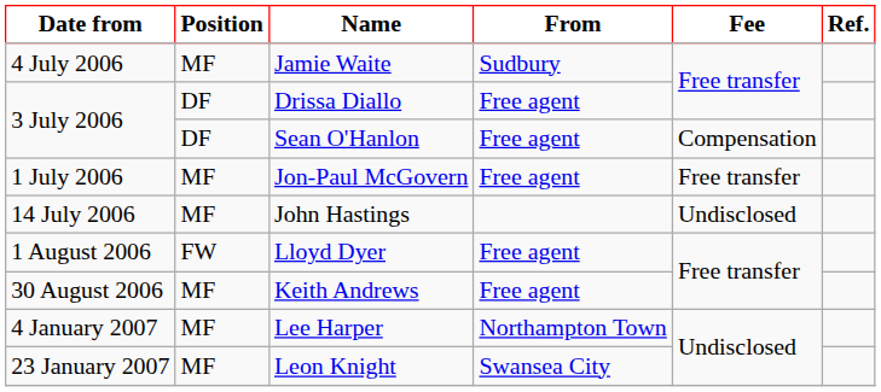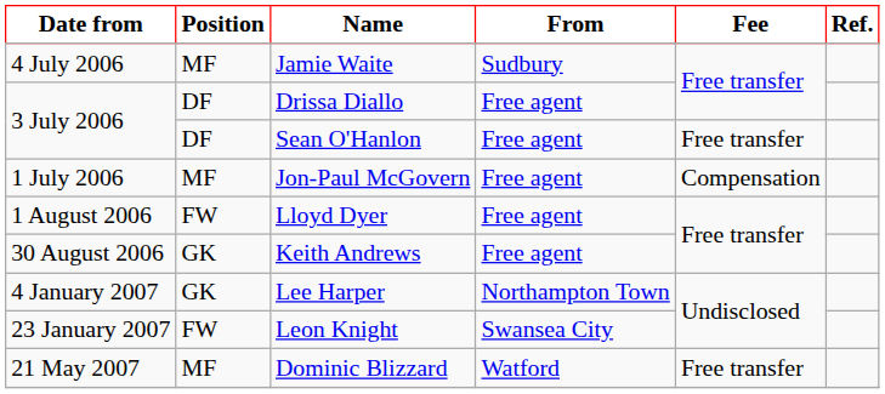Sean O'Hanlon | Fee: Compensation -> Free transfer
Jon-Paul McGovern | Fee: Free transfer -> Compensation
- row: 14 July 2006 | MF | John Hastings | Undisclosed
Keith Andrews | Position: MF -> GK
Lee Harper | Position: MF -> GK
Leon Knight | Position: MF -> FW
+ row: 21 May 2007 | MF | Dominic Blizzard | Watford | Free transfer
